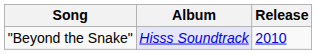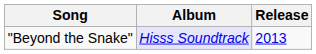"Beyond the Snake" | Release: 2010 -> 2013
